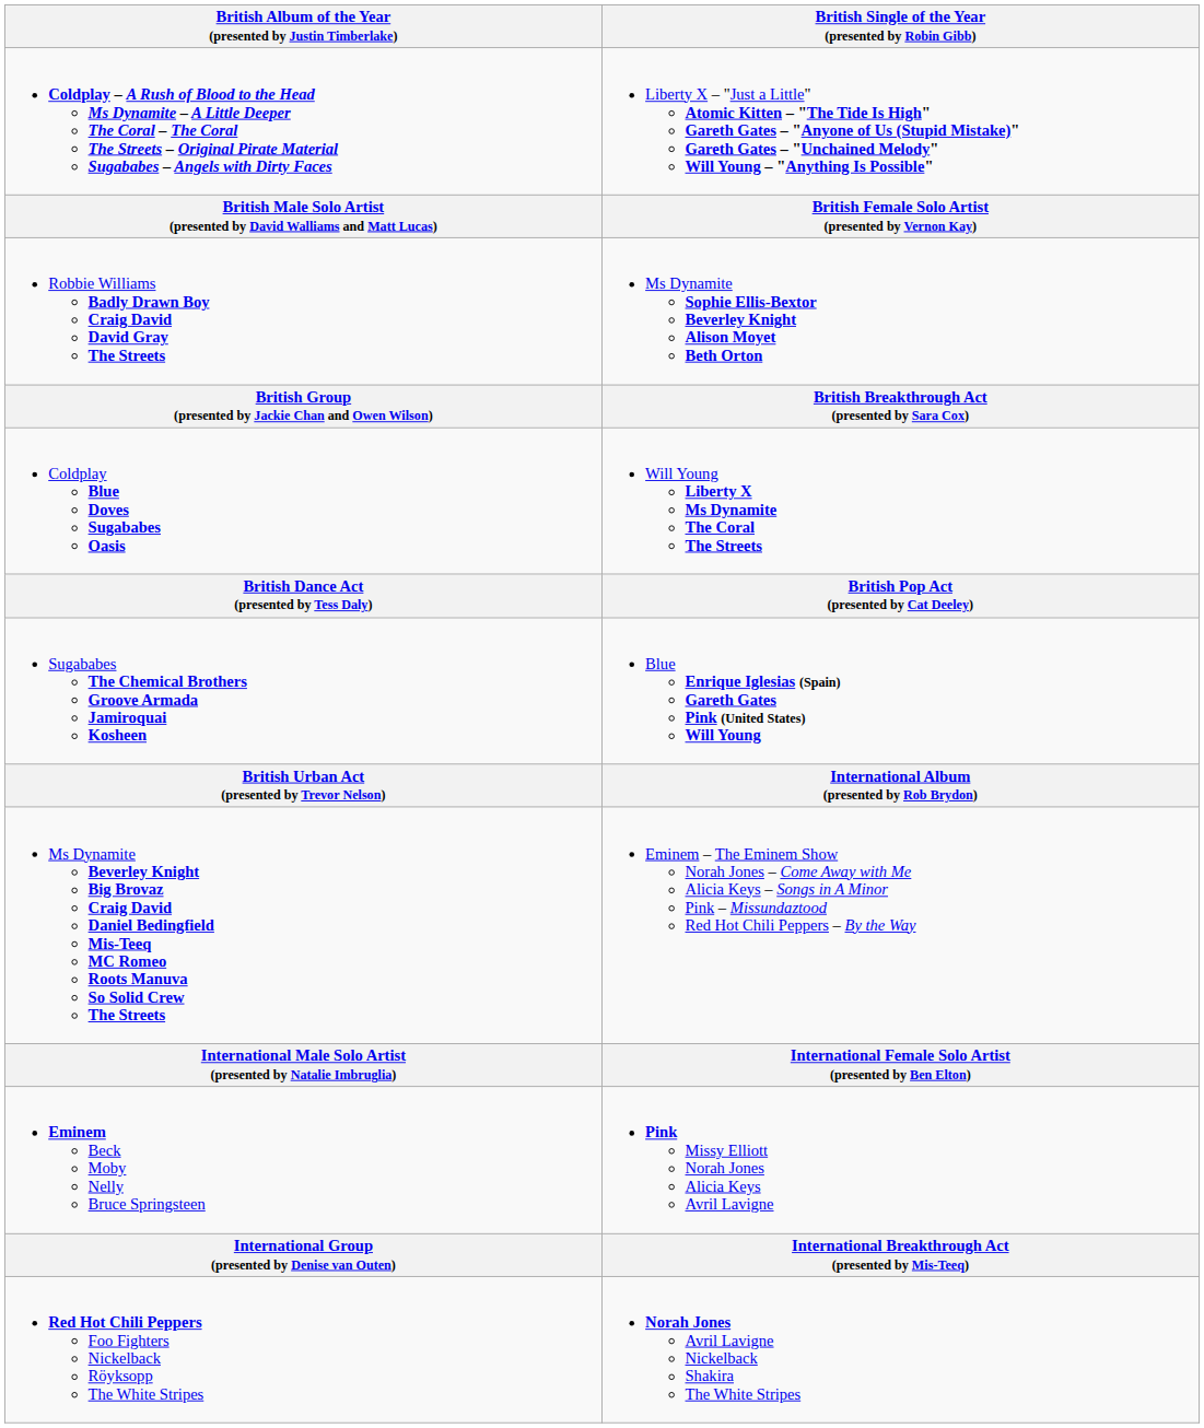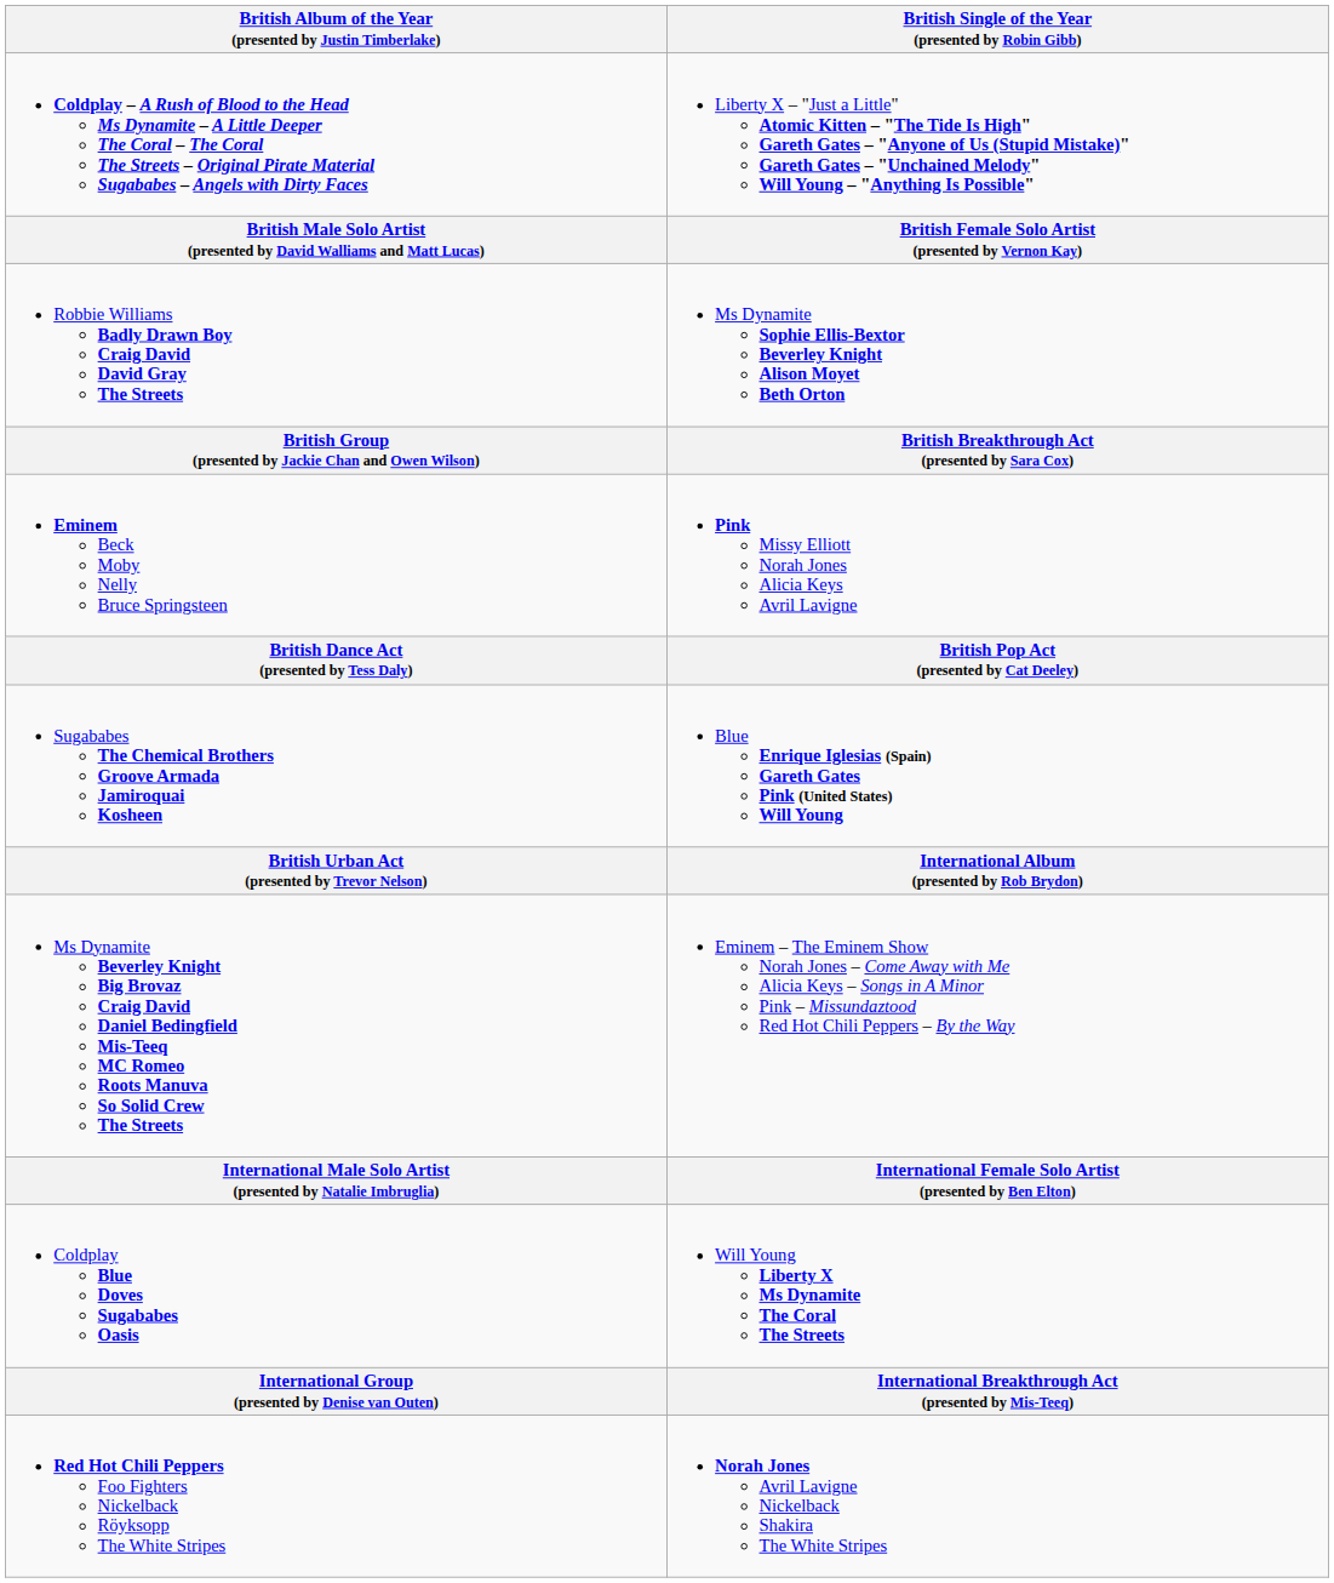rows swapped: Coldplay Blue Doves Sugababes Oasis <-> Eminem Beck Moby Nelly Bruce Springsteen
